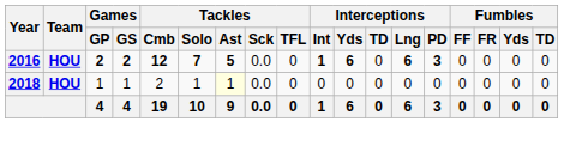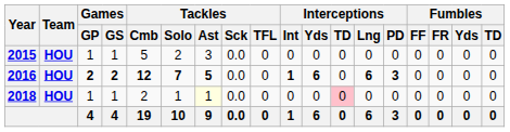+ row: 2015 | HOU | 1 | 1 | 5 | 2 | 3 | 0.0 | 0 | 0 | 0 | 0 | 0 | 0 | 0 | 0 | 0 | 0
2018 | Interceptions / TD: no background -> pink background
